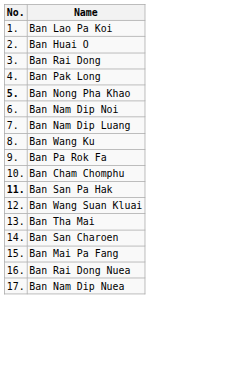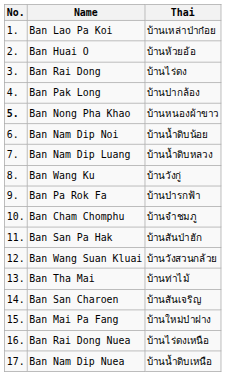+ column: Thai | บ้านเหล่าป่าก๋อย | บ้านห้วยอ้อ | บ้านไร่ดง | บ้านปากล้อง | บ้านหนองผ้าขาว | บ้านน้ำดิบน้อย | บ้านน้ำดิบหลวง | บ้านวังกู่ | บ้านป่ารกฟ้า | บ้านจำชมภู | บ้านสันป่าฮัก | บ้านวังสวนกล้วย | บ้านท่าไม้ | บ้านสันเจริญ | บ้านใหม่ป่าฝาง | บ้านไร่ดงเหนือ | บ้านน้ำดิบเหนือ
Ban San Pa Hak | No.: bold -> normal
